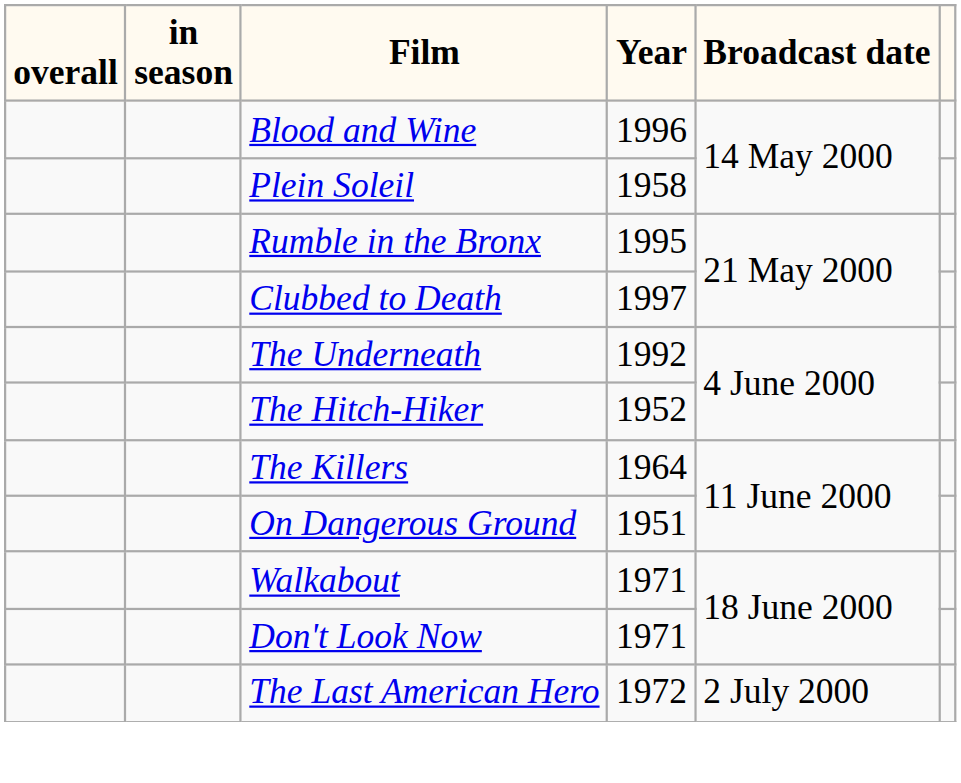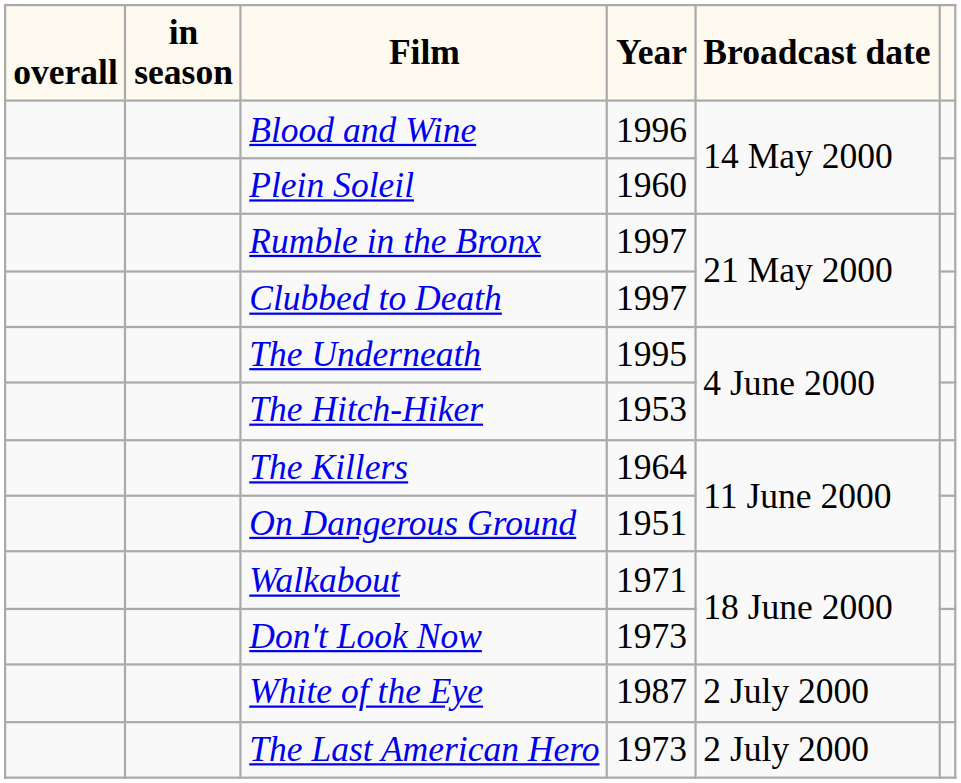Plein Soleil | Year: 1958 -> 1960
Rumble in the Bronx | Year: 1995 -> 1997
The Underneath | Year: 1992 -> 1995
The Hitch-Hiker | Year: 1952 -> 1953
Don't Look Now | Year: 1971 -> 1973
+ row: White of the Eye | 1987 | 2 July 2000
The Last American Hero | Year: 1972 -> 1973
